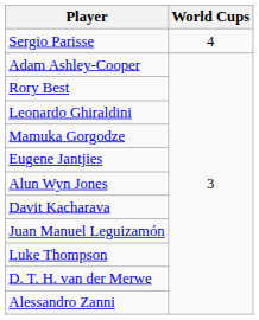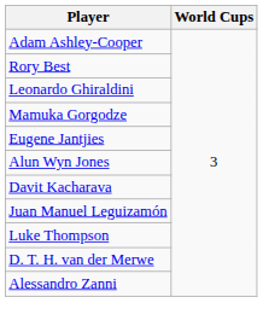- row: Sergio Parisse | 4
